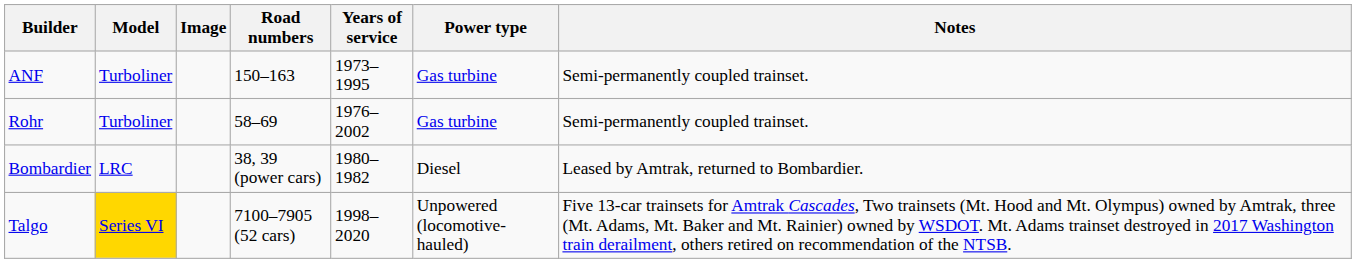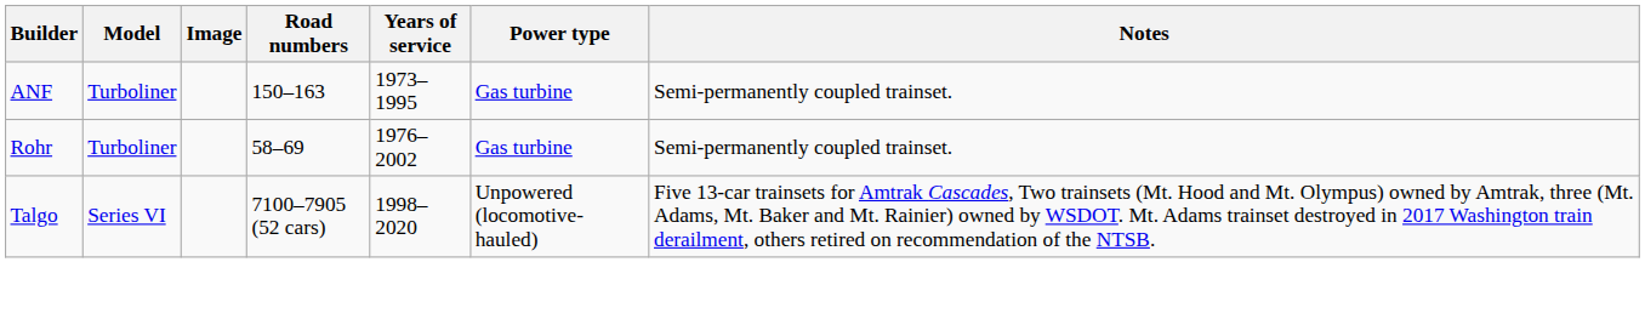- row: Bombardier | LRC | 38, 39 (power cars) | 1980–1982 | Diesel | Leased by Amtrak, returned to Bombardier.
Talgo | Model: gold background -> no background
